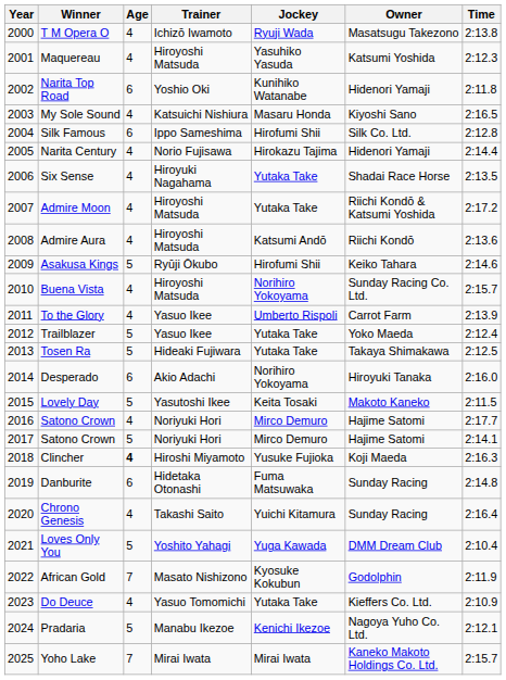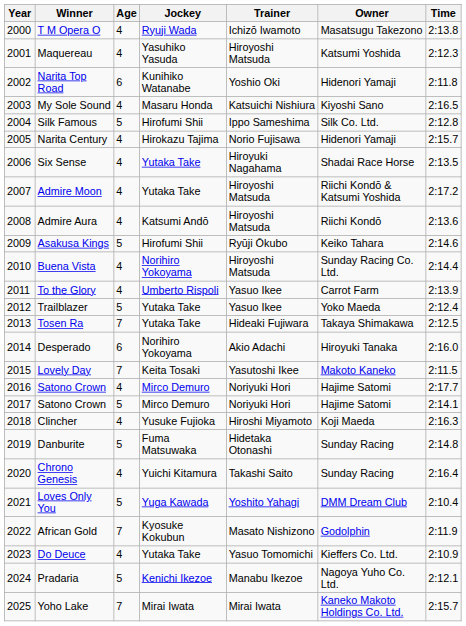columns swapped: Jockey <-> Trainer
Silk Famous | Age: 6 -> 5
Narita Century | Time: 2:14.4 -> 2:15.7
Buena Vista | Time: 2:15.7 -> 2:14.4
Tosen Ra | Age: 5 -> 7
Lovely Day | Age: 5 -> 7
Clincher | Age: bold -> normal
Danburite | Age: 6 -> 5
